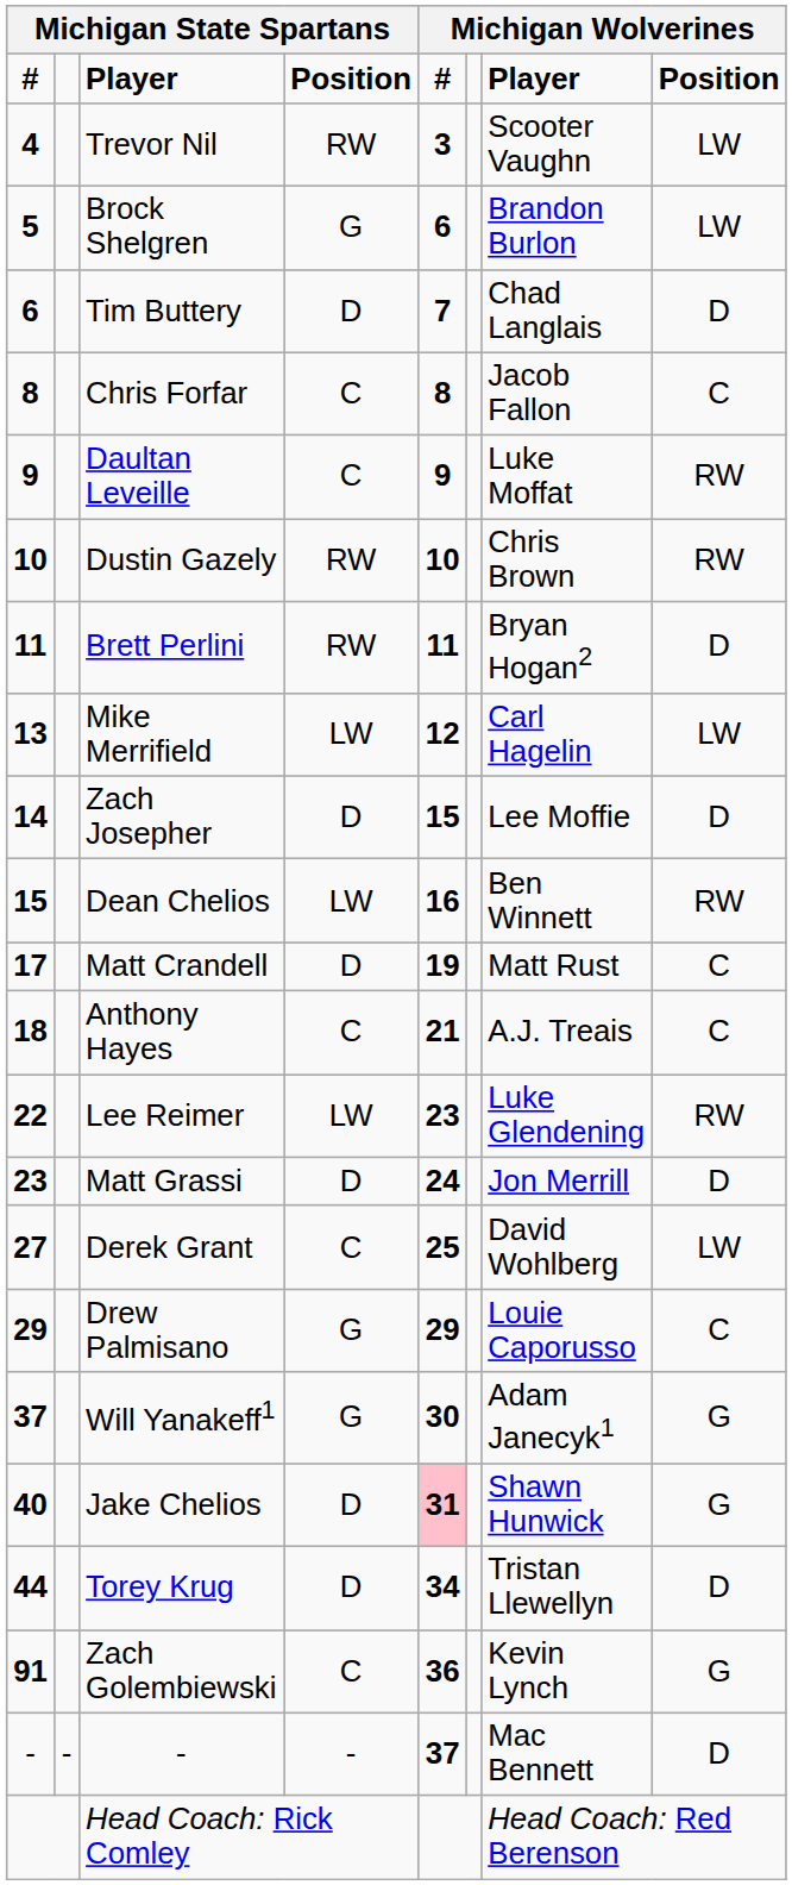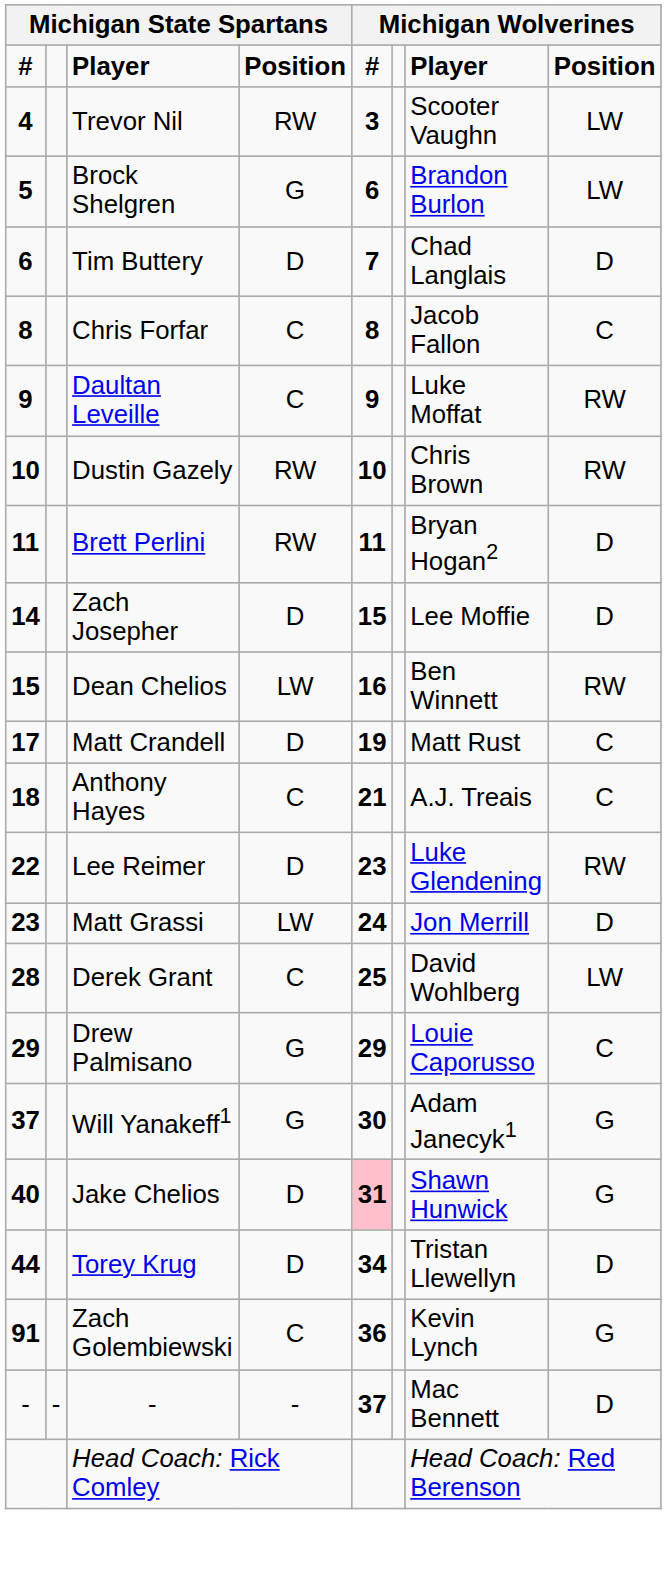- row: 13 | Mike Merrifield | LW | 12 | Carl Hagelin | LW
Lee Reimer | column 4: LW -> D
Matt Grassi | column 4: D -> LW
Derek Grant | column 1: 27 -> 28
